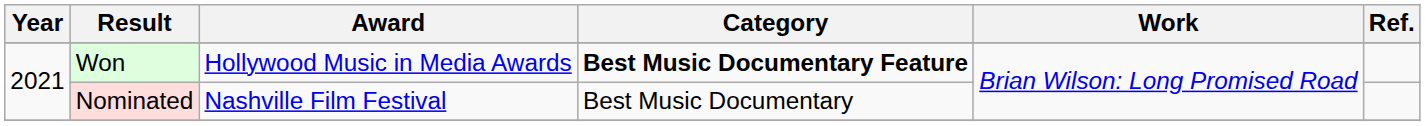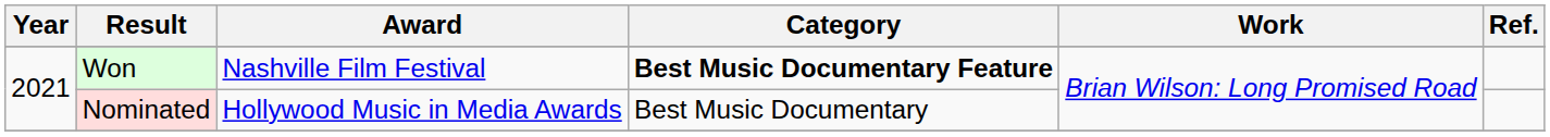Won | Award: Hollywood Music in Media Awards -> Nashville Film Festival
Nominated | Award: Nashville Film Festival -> Hollywood Music in Media Awards
